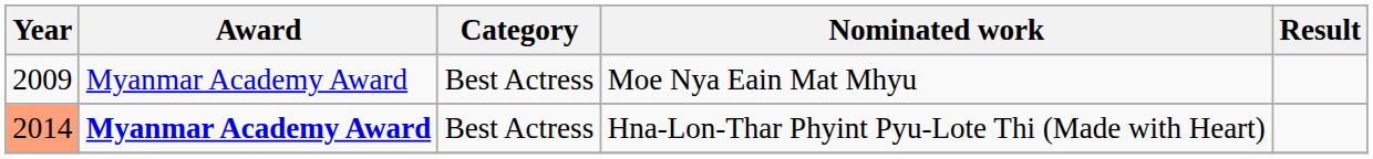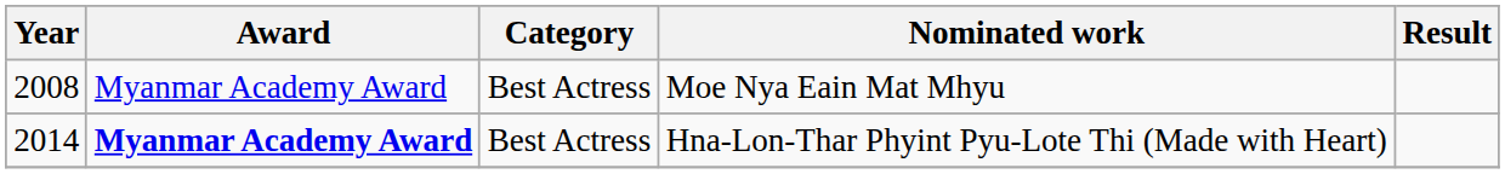Moe Nya Eain Mat Mhyu | Year: 2009 -> 2008
Hna-Lon-Thar Phyint Pyu-Lote Thi (Made with Heart) | Year: lightsalmon background -> no background
